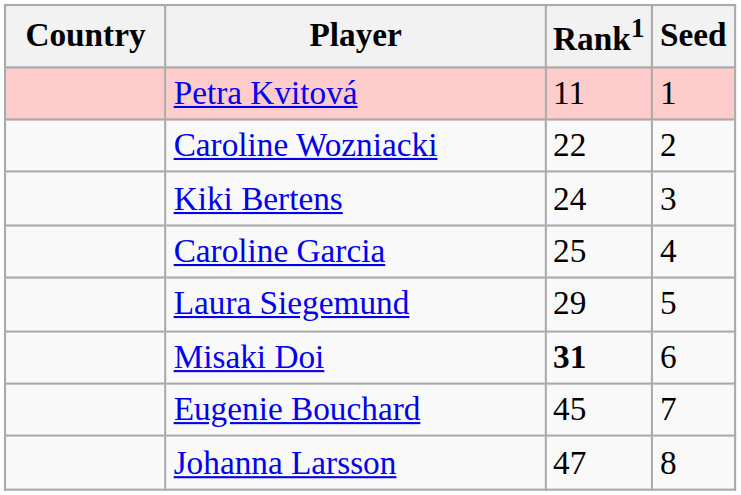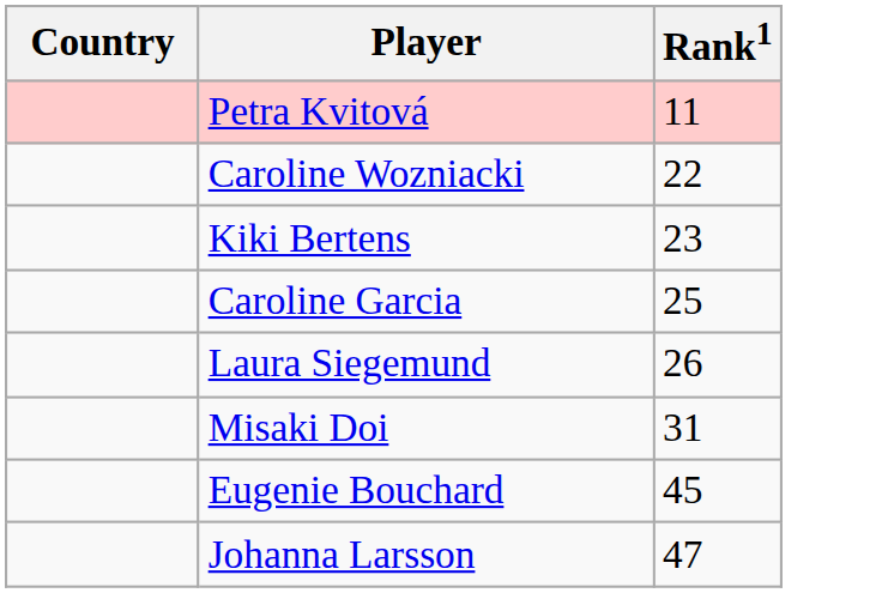- column: Seed | 1 | 2 | 3 | 4 | 5 | 6 | 7 | 8
Kiki Bertens | Rank1: 24 -> 23
Laura Siegemund | Rank1: 29 -> 26
Misaki Doi | Rank1: bold -> normal
